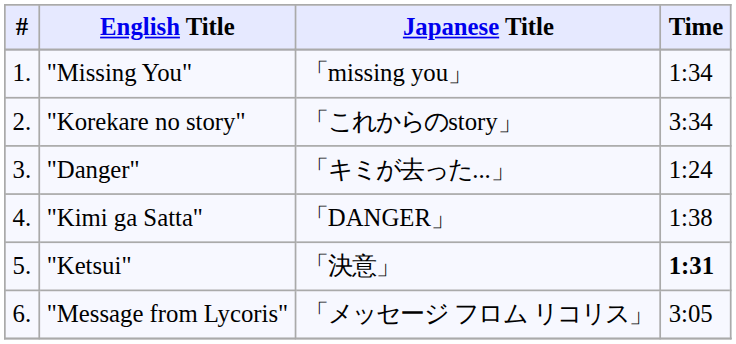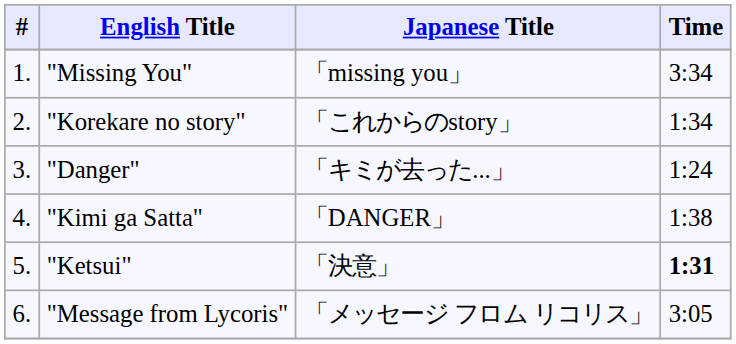"Missing You" | Time: 1:34 -> 3:34
"Korekare no story" | Time: 3:34 -> 1:34
